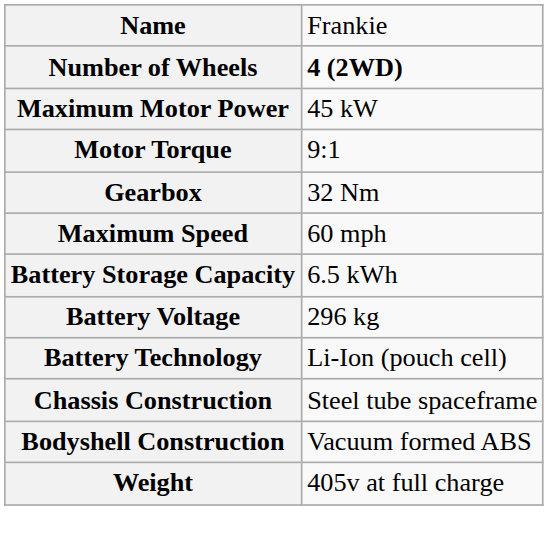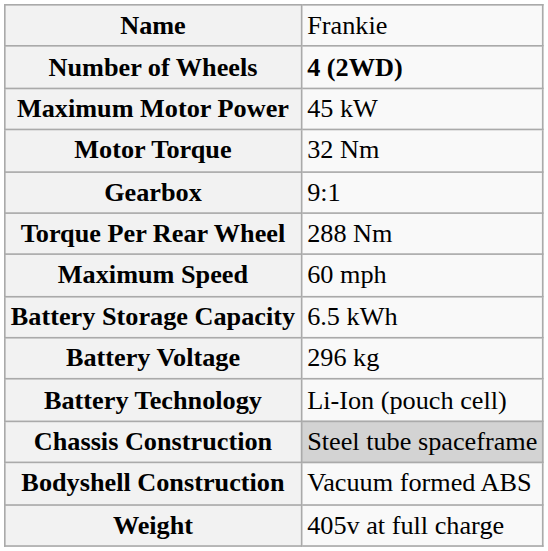Motor Torque | column 2: 9:1 -> 32 Nm
Gearbox | column 2: 32 Nm -> 9:1
+ row: Torque Per Rear Wheel | 288 Nm
Chassis Construction | column 2: no background -> lightgrey background
